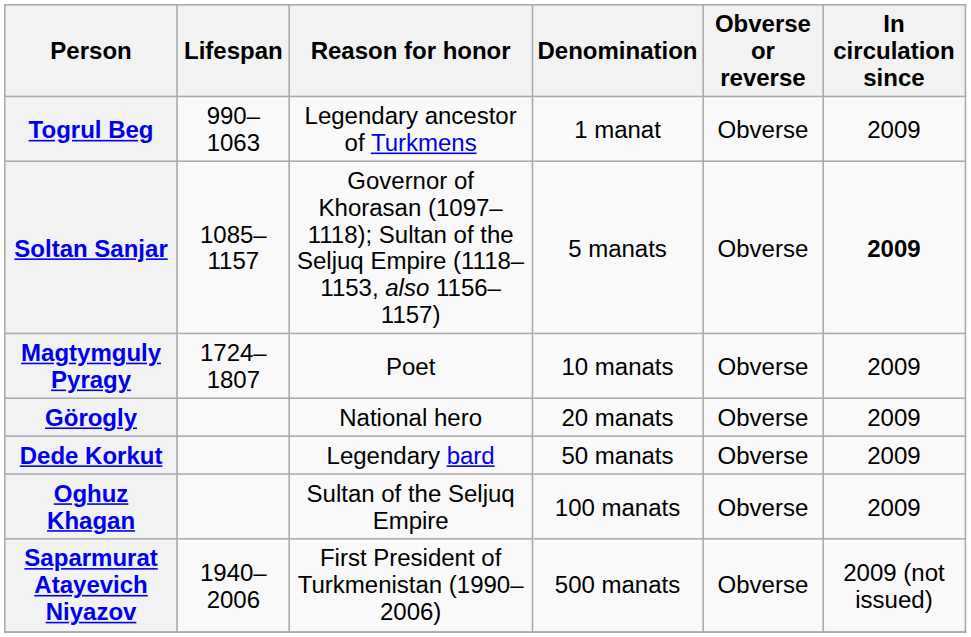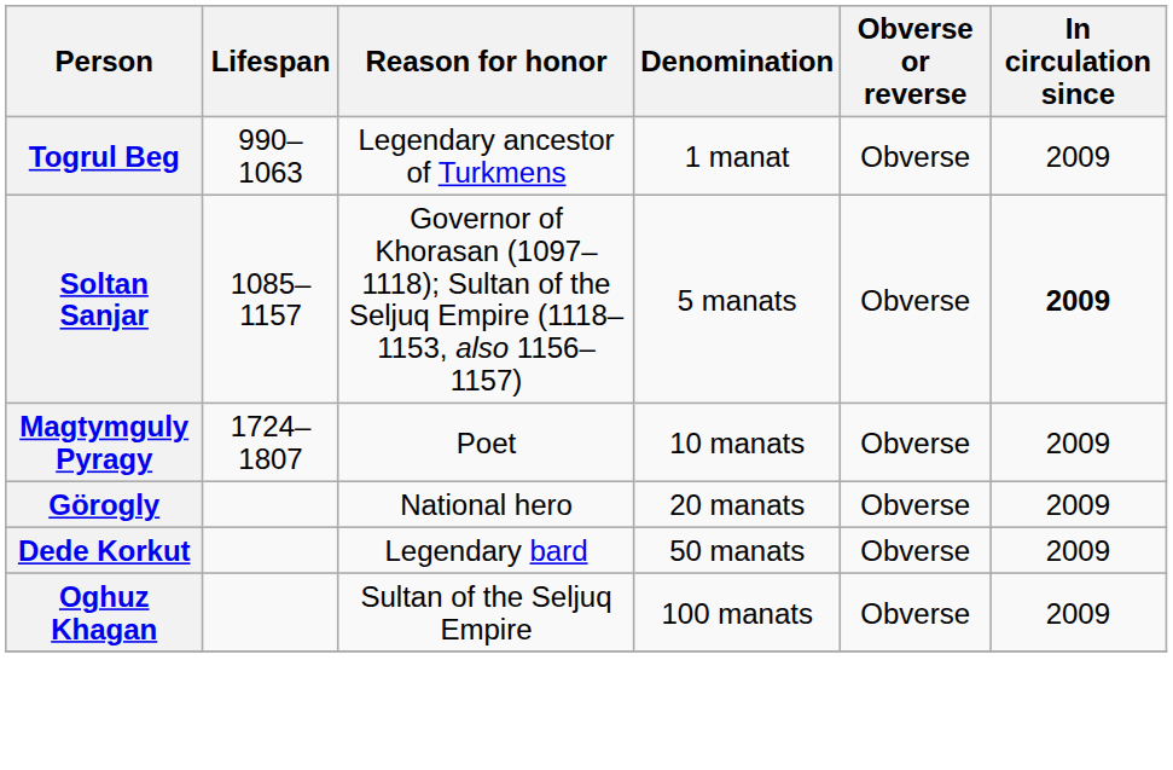- row: Saparmurat Atayevich Niyazov | 1940–2006 | First President of Turkmenistan (1990–2006) | 500 manats | Obverse | 2009 (not issued)
